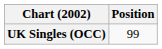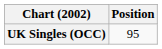UK Singles (OCC) | Position: 99 -> 95
